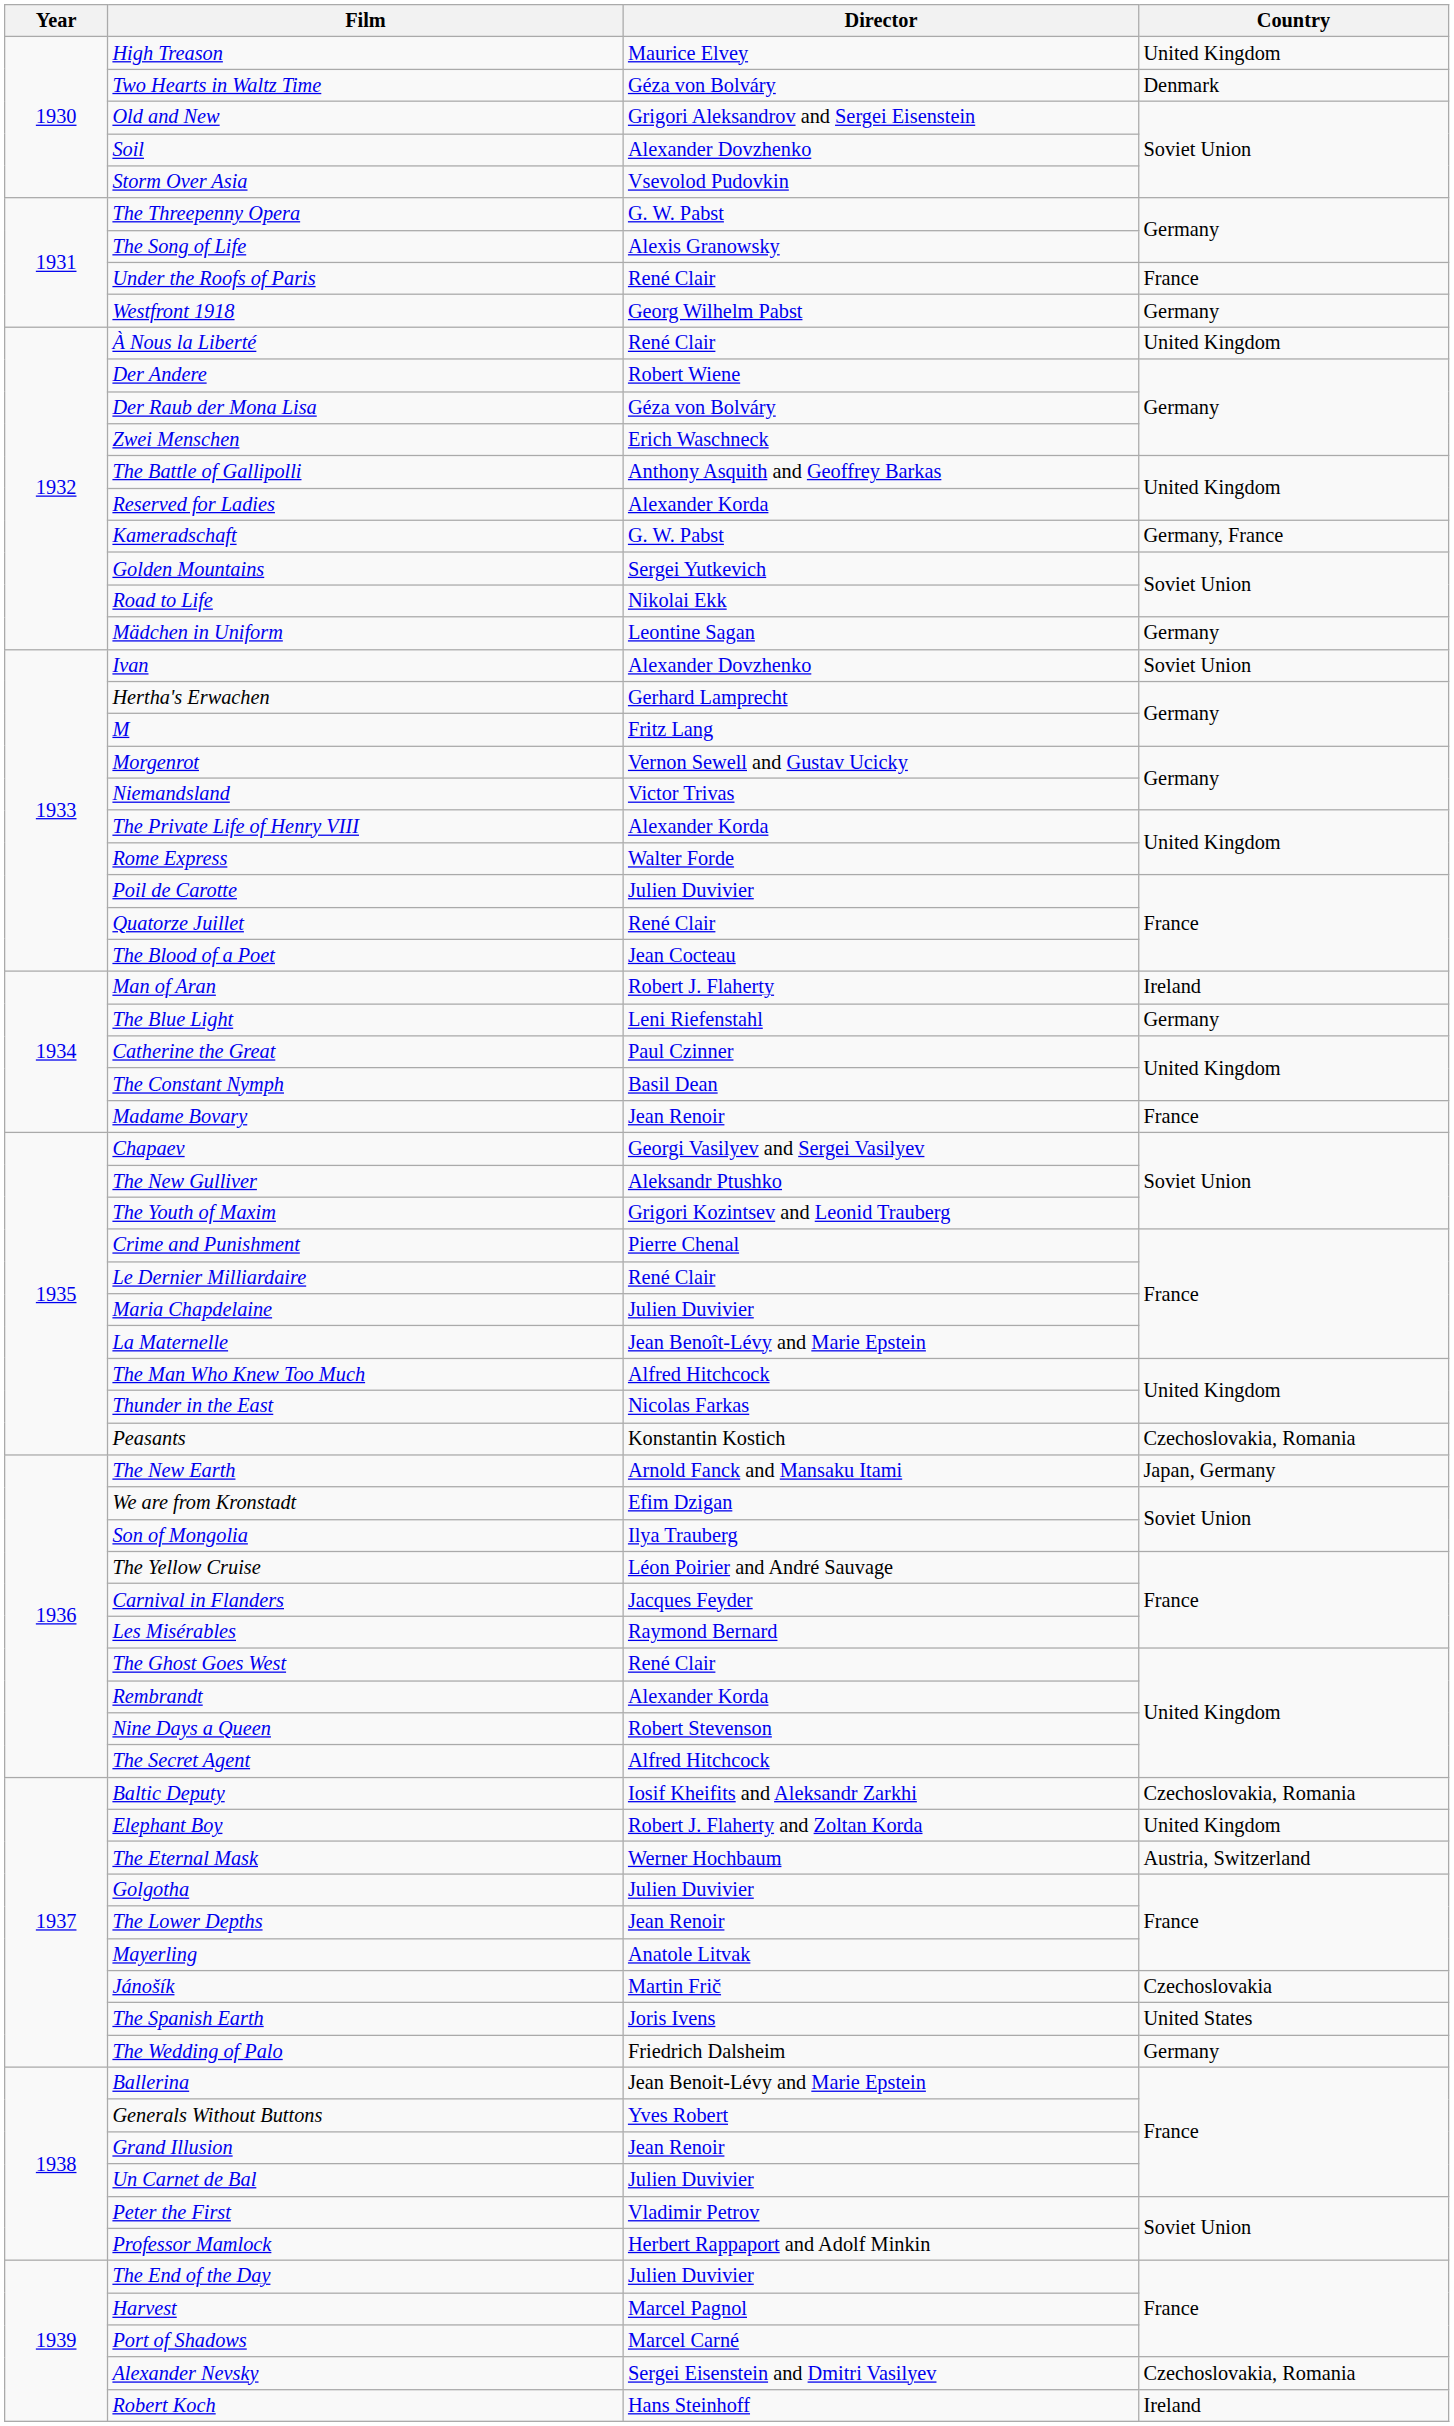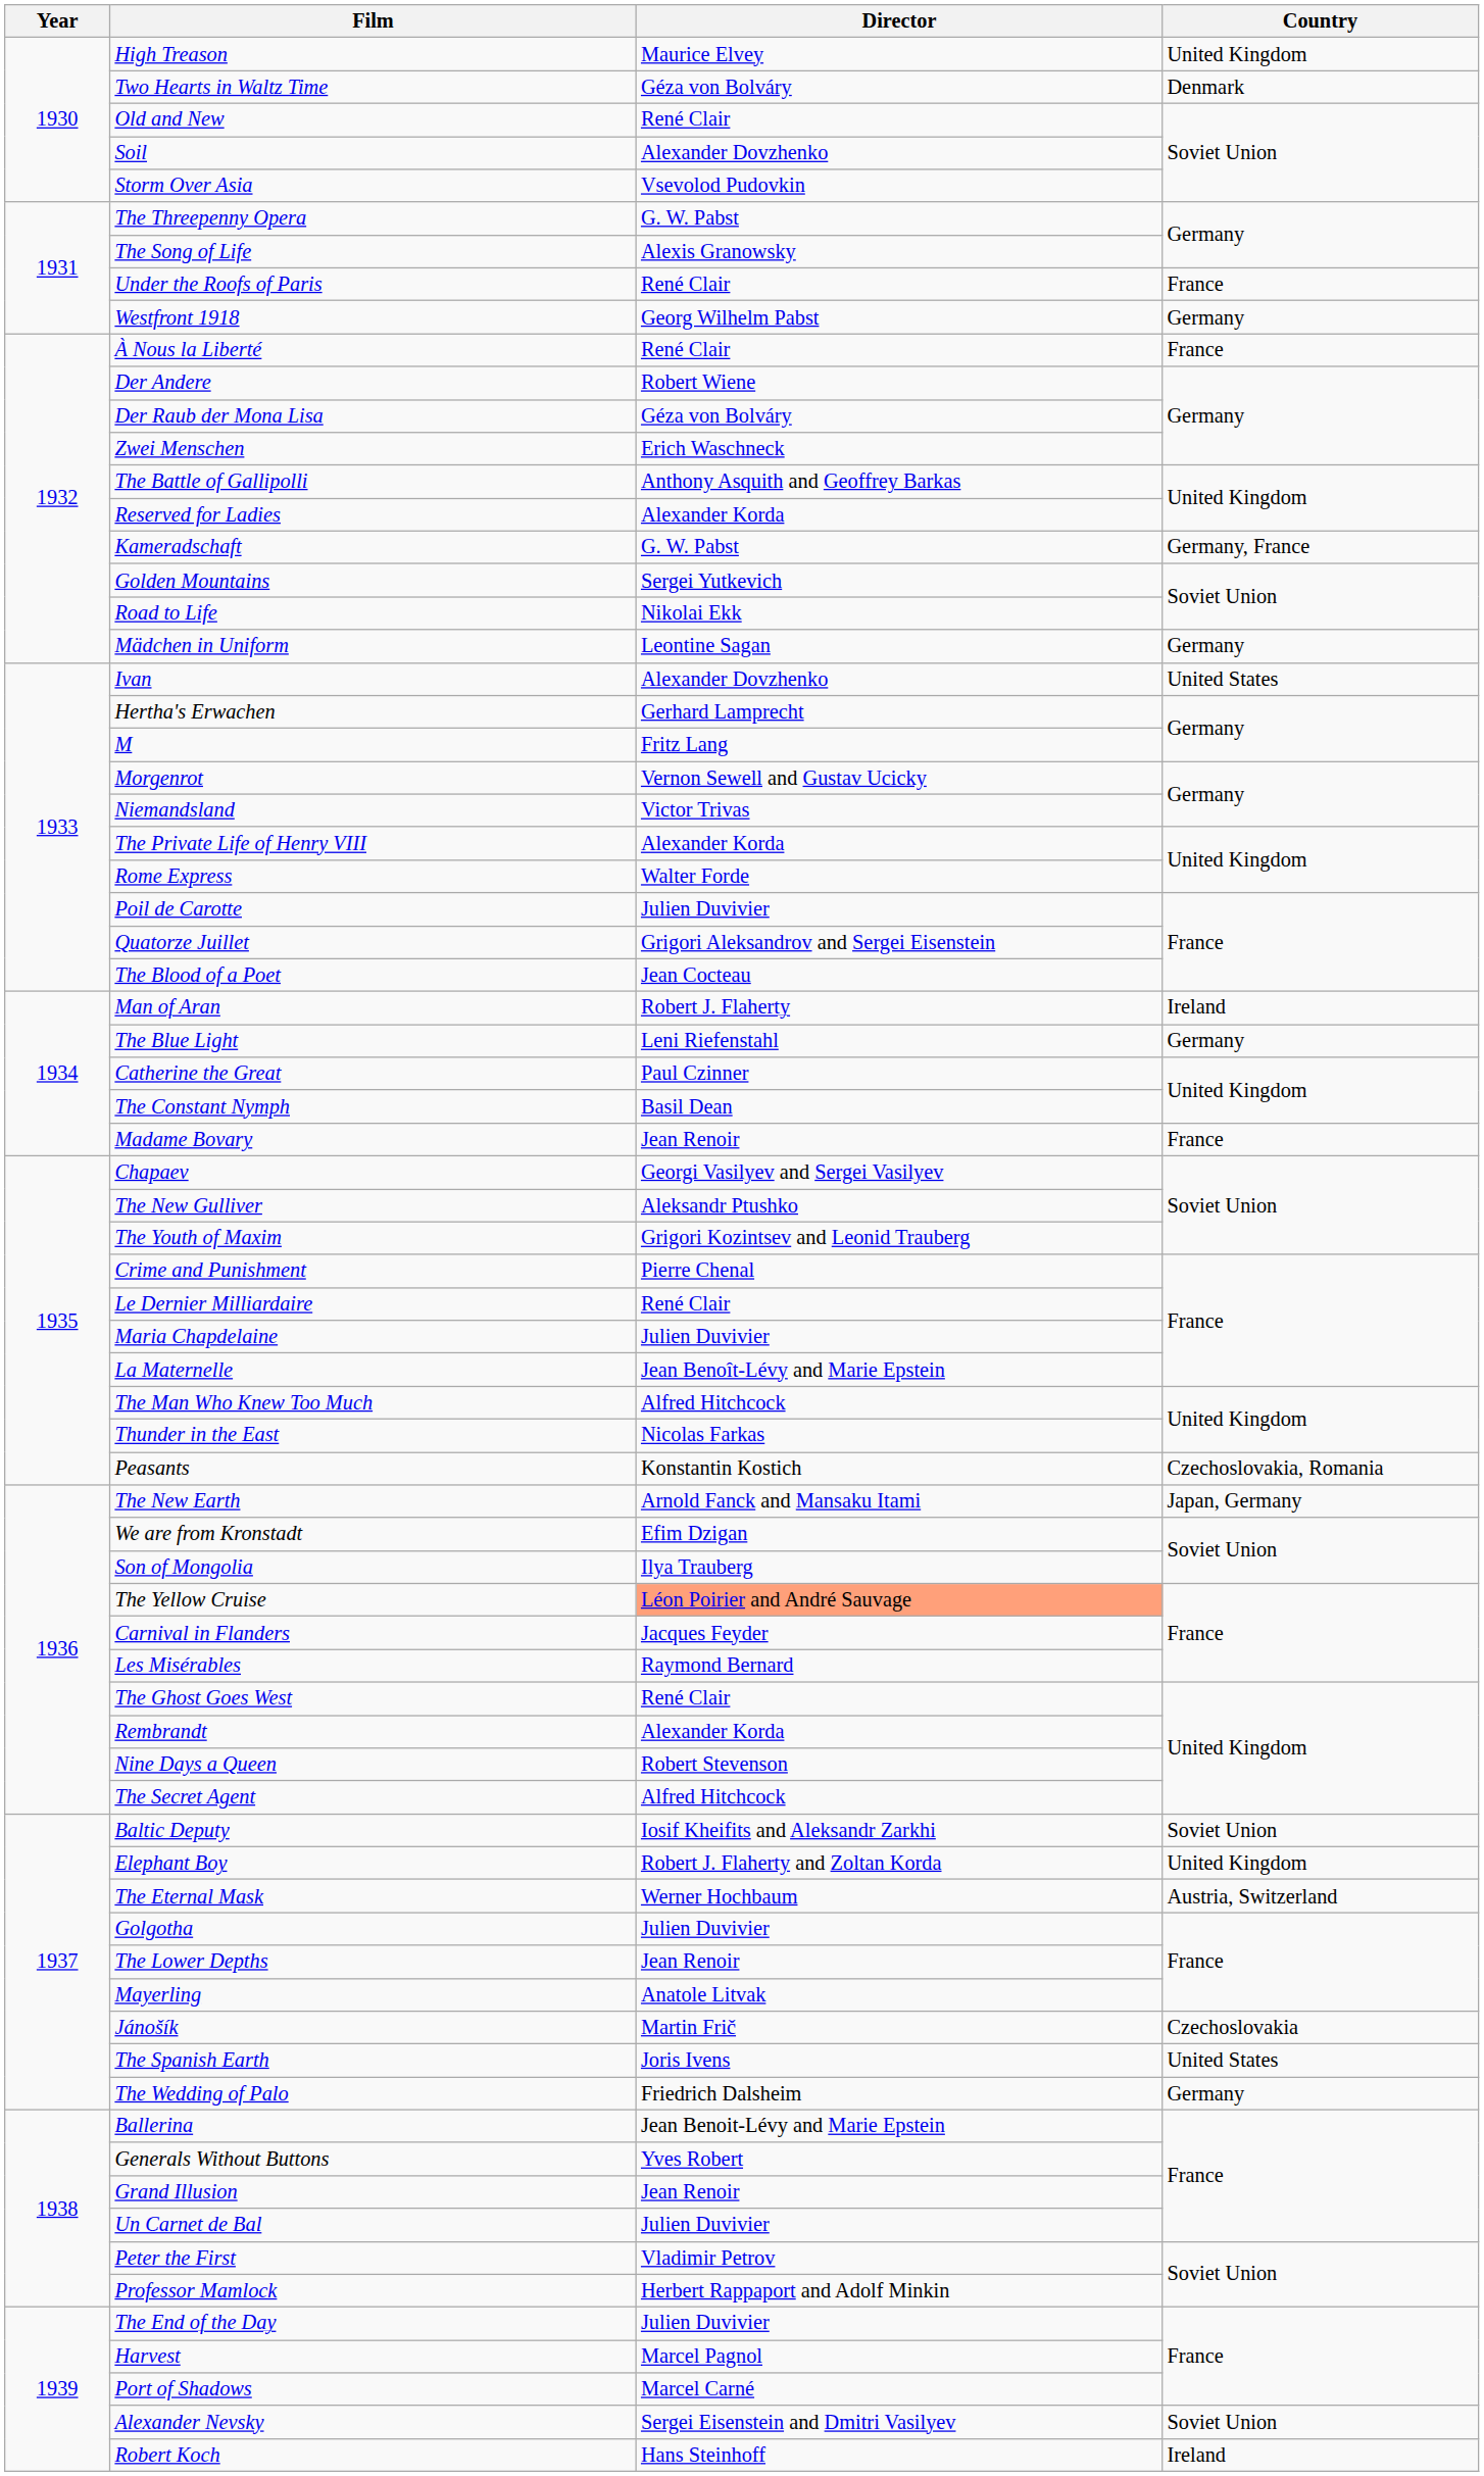Old and New | Director: Grigori Aleksandrov and Sergei Eisenstein -> René Clair
À Nous la Liberté | Country: United Kingdom -> France
Ivan | Country: Soviet Union -> United States
Quatorze Juillet | Director: René Clair -> Grigori Aleksandrov and Sergei Eisenstein
The Yellow Cruise | Director: no background -> lightsalmon background
Baltic Deputy | Country: Czechoslovakia, Romania -> Soviet Union
Alexander Nevsky | Country: Czechoslovakia, Romania -> Soviet Union
